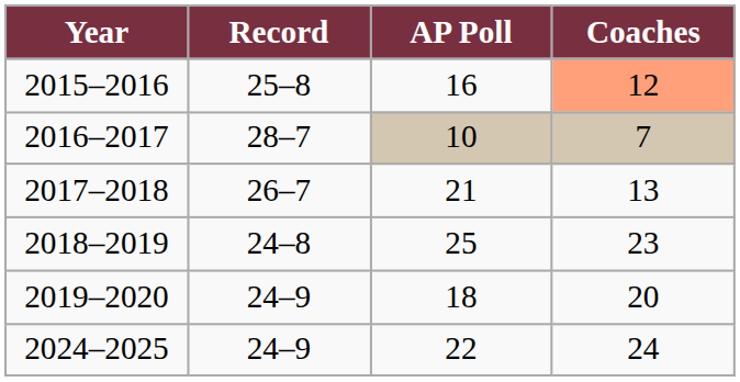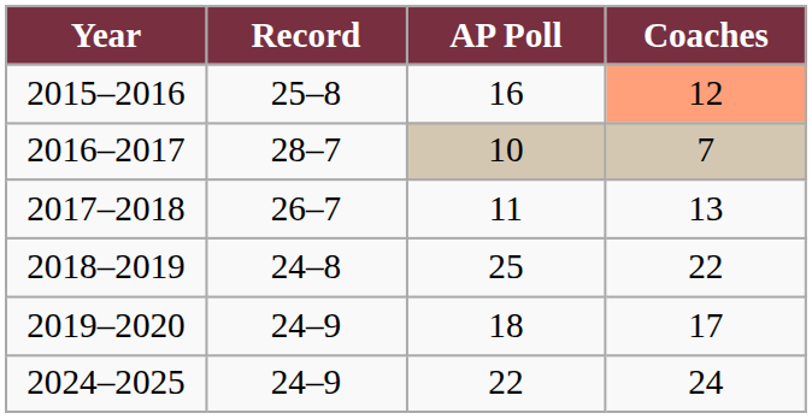2017–2018 | AP Poll: 21 -> 11
2018–2019 | Coaches: 23 -> 22
2019–2020 | Coaches: 20 -> 17
